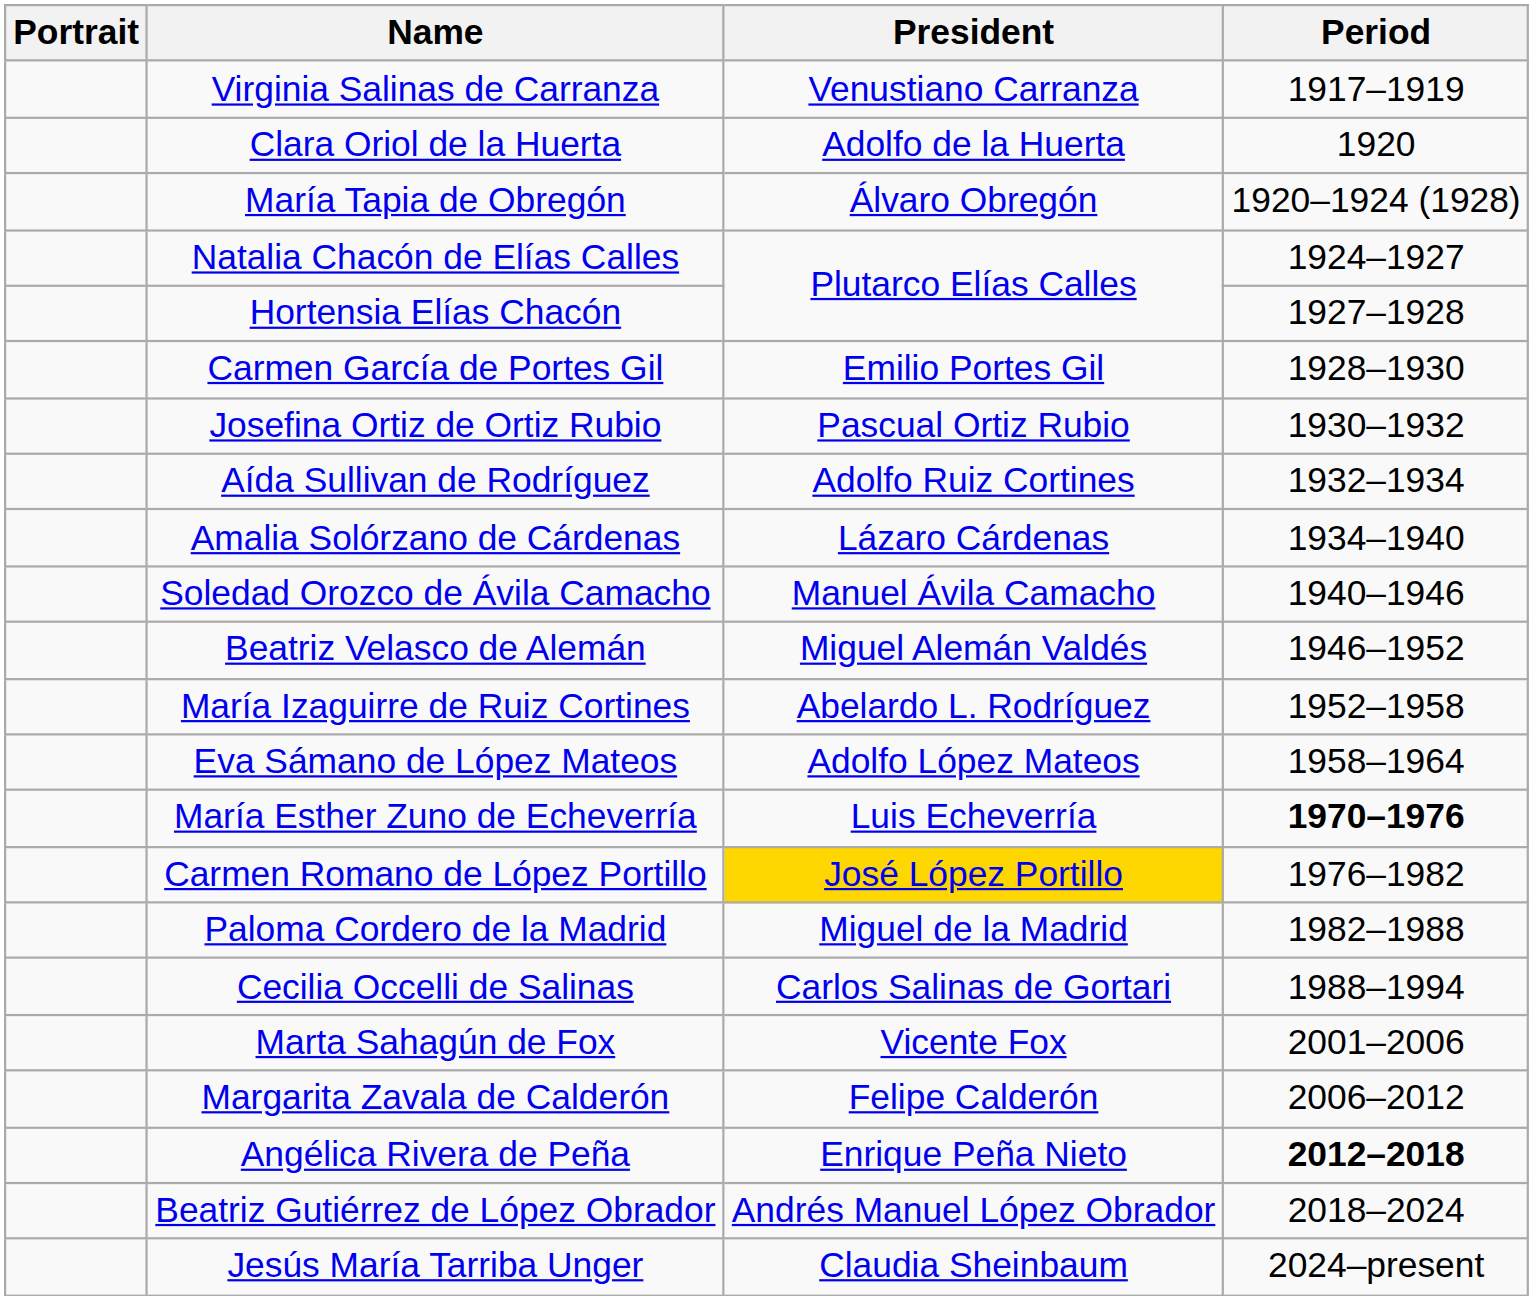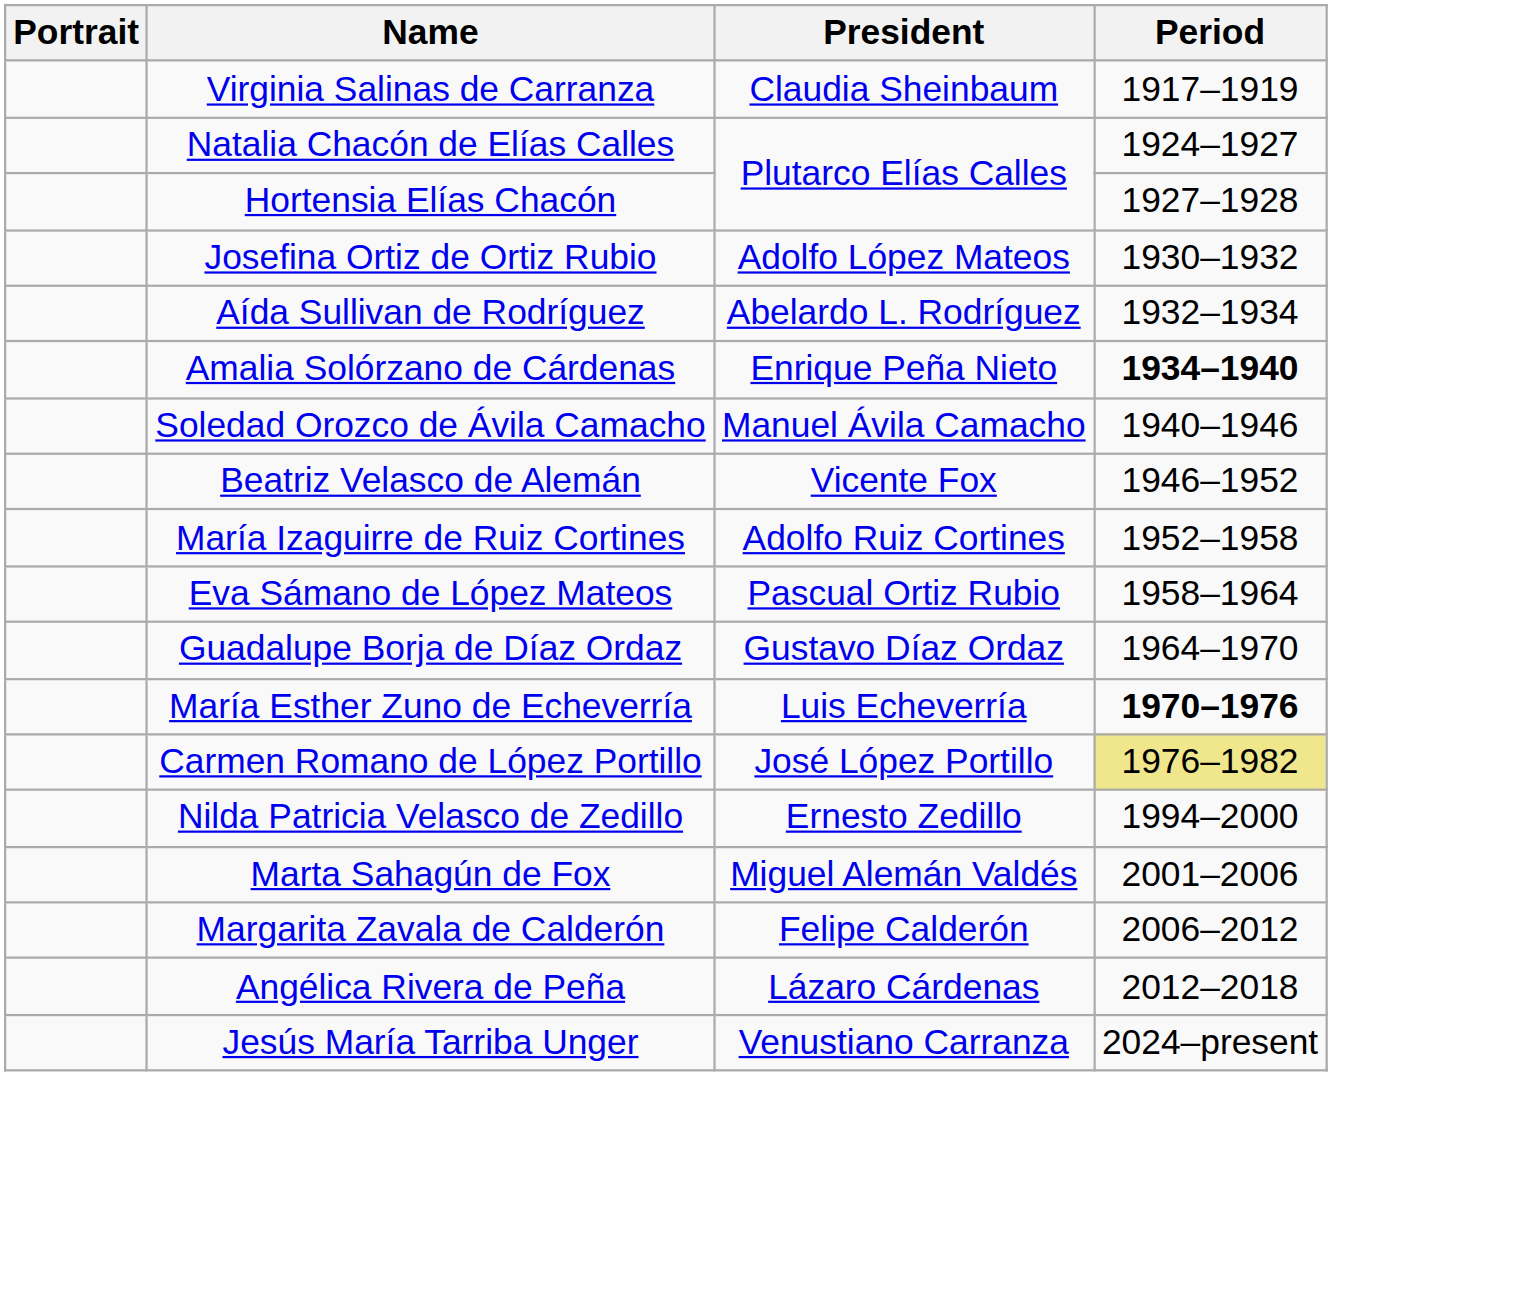Virginia Salinas de Carranza | President: Venustiano Carranza -> Claudia Sheinbaum
- row: Clara Oriol de la Huerta | Adolfo de la Huerta | 1920
- row: María Tapia de Obregón | Álvaro Obregón | 1920–1924 (1928)
- row: Carmen García de Portes Gil | Emilio Portes Gil | 1928–1930
Josefina Ortiz de Ortiz Rubio | President: Pascual Ortiz Rubio -> Adolfo López Mateos
Aída Sullivan de Rodríguez | President: Adolfo Ruiz Cortines -> Abelardo L. Rodríguez
Amalia Solórzano de Cárdenas | President: Lázaro Cárdenas -> Enrique Peña Nieto
Amalia Solórzano de Cárdenas | Period: normal -> bold
Beatriz Velasco de Alemán | President: Miguel Alemán Valdés -> Vicente Fox
María Izaguirre de Ruiz Cortines | President: Abelardo L. Rodríguez -> Adolfo Ruiz Cortines
Eva Sámano de López Mateos | President: Adolfo López Mateos -> Pascual Ortiz Rubio
+ row: Guadalupe Borja de Díaz Ordaz | Gustavo Díaz Ordaz | 1964–1970
Carmen Romano de López Portillo | President: gold background -> no background
Carmen Romano de López Portillo | Period: no background -> khaki background
- row: Paloma Cordero de la Madrid | Miguel de la Madrid | 1982–1988
- row: Cecilia Occelli de Salinas | Carlos Salinas de Gortari | 1988–1994
+ row: Nilda Patricia Velasco de Zedillo | Ernesto Zedillo | 1994–2000
Marta Sahagún de Fox | President: Vicente Fox -> Miguel Alemán Valdés
Angélica Rivera de Peña | President: Enrique Peña Nieto -> Lázaro Cárdenas
Angélica Rivera de Peña | Period: bold -> normal
- row: Beatriz Gutiérrez de López Obrador | Andrés Manuel López Obrador | 2018–2024
Jesús María Tarriba Unger | President: Claudia Sheinbaum -> Venustiano Carranza
